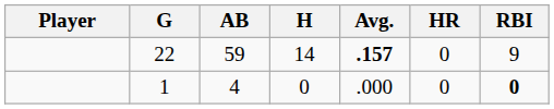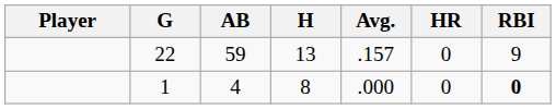22 | H: 14 -> 13
22 | Avg.: bold -> normal
1 | H: 0 -> 8
